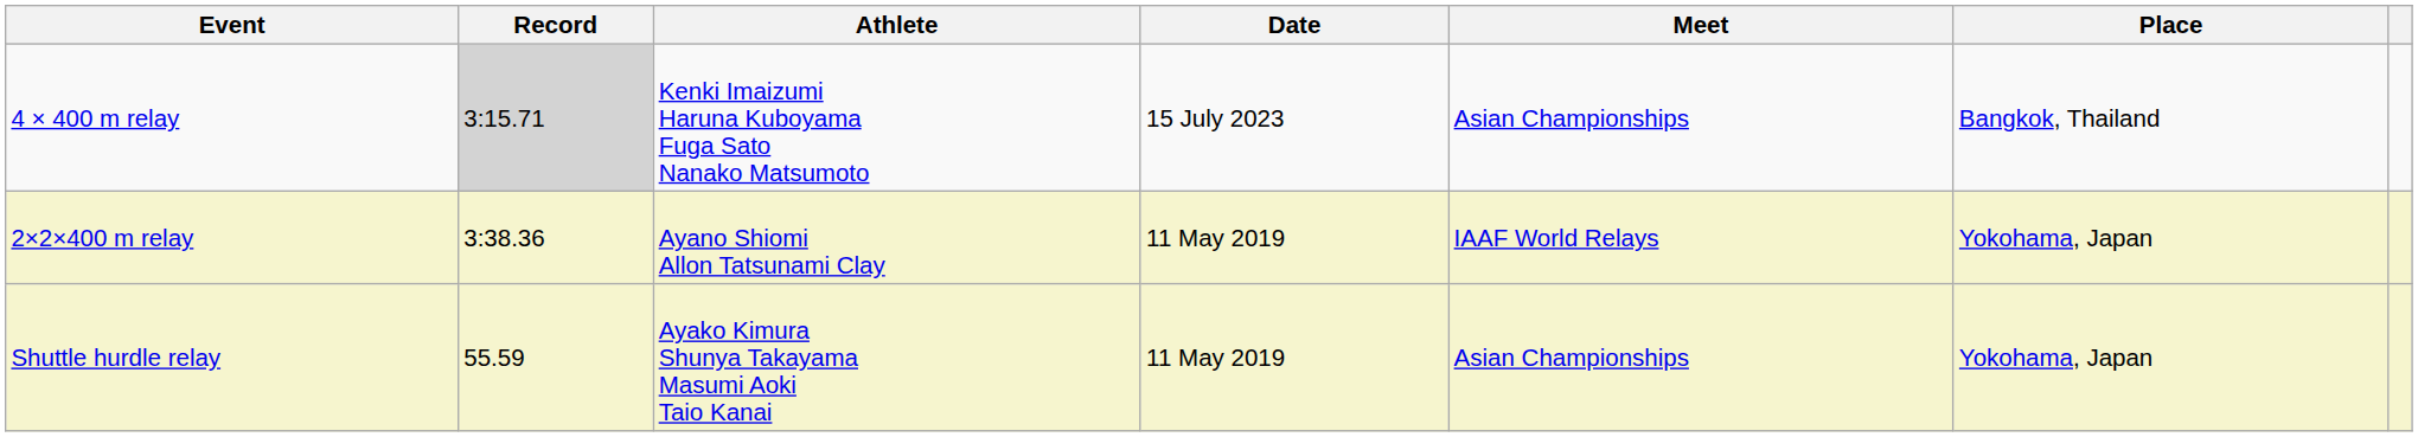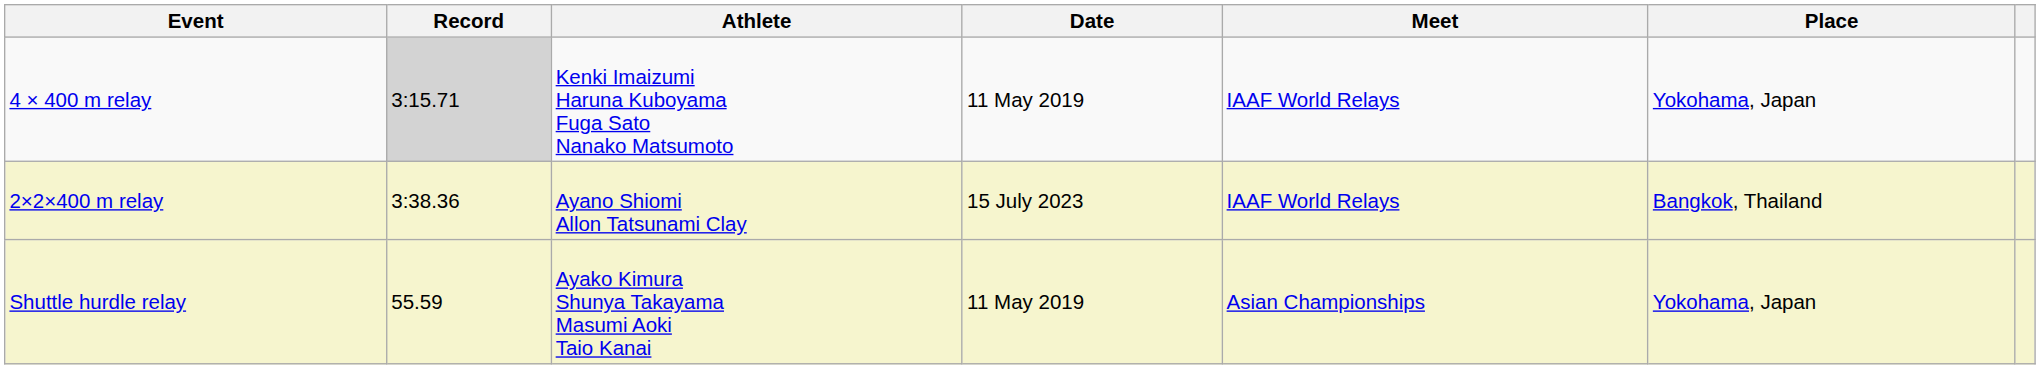4 × 400 m relay | Date: 15 July 2023 -> 11 May 2019
4 × 400 m relay | Meet: Asian Championships -> IAAF World Relays
4 × 400 m relay | Place: Bangkok, Thailand -> Yokohama, Japan
2×2×400 m relay | Date: 11 May 2019 -> 15 July 2023
2×2×400 m relay | Place: Yokohama, Japan -> Bangkok, Thailand
